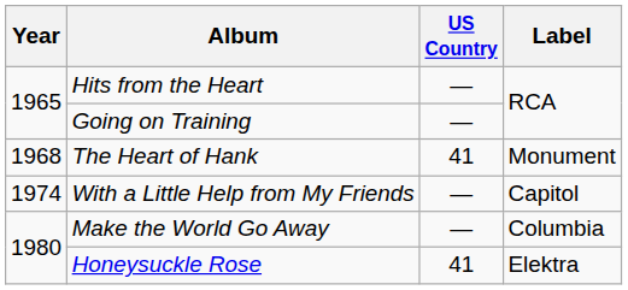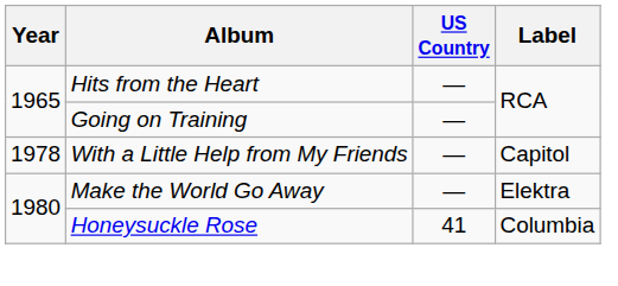- row: 1968 | The Heart of Hank | 41 | Monument
With a Little Help from My Friends | Year: 1974 -> 1978
Make the World Go Away | Label: Columbia -> Elektra
Honeysuckle Rose | Label: Elektra -> Columbia
